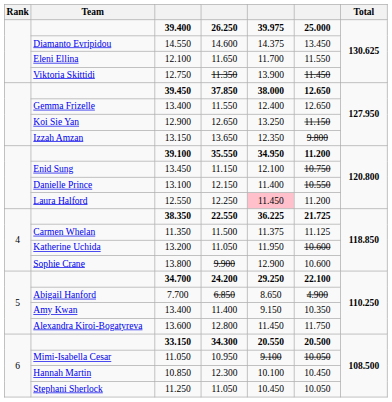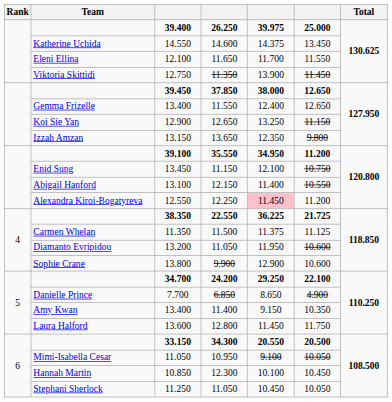14.550 | Team: Diamanto Evripidou -> Katherine Uchida
13.100 | Team: Danielle Prince -> Abigail Hanford
12.550 | Team: Laura Halford -> Alexandra Kiroi-Bogatyreva
13.200 | Team: Katherine Uchida -> Diamanto Evripidou
7.700 | Team: Abigail Hanford -> Danielle Prince
13.600 | Team: Alexandra Kiroi-Bogatyreva -> Laura Halford
